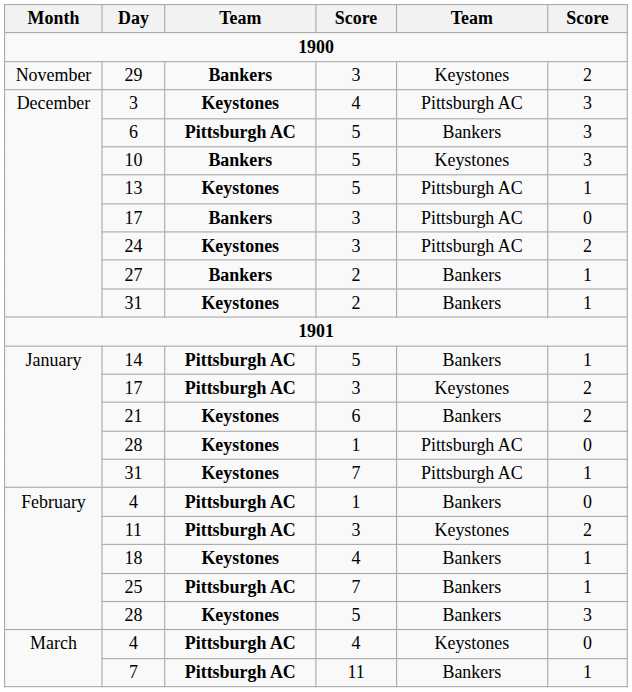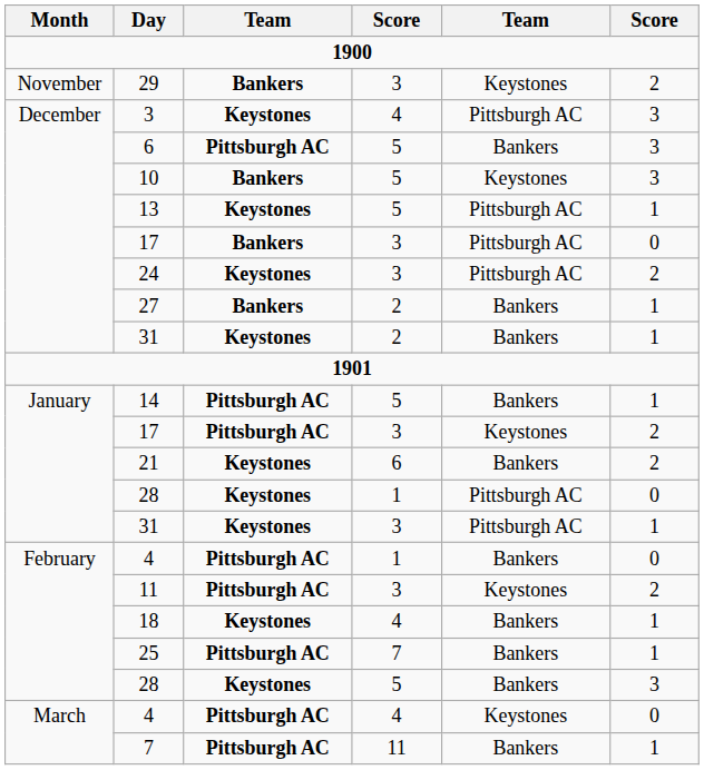January / 31 | column 4: 7 -> 3
